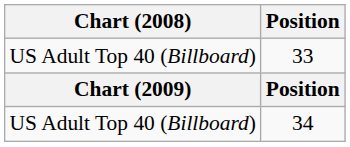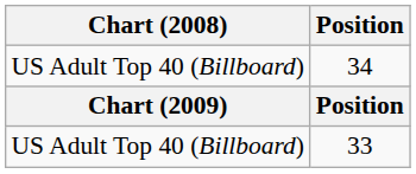rows swapped: 33 <-> 34
